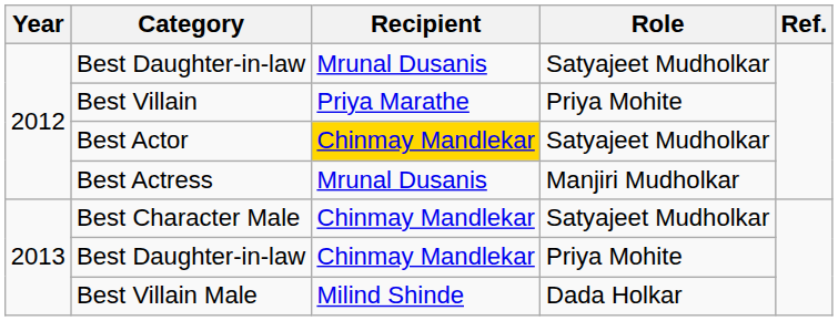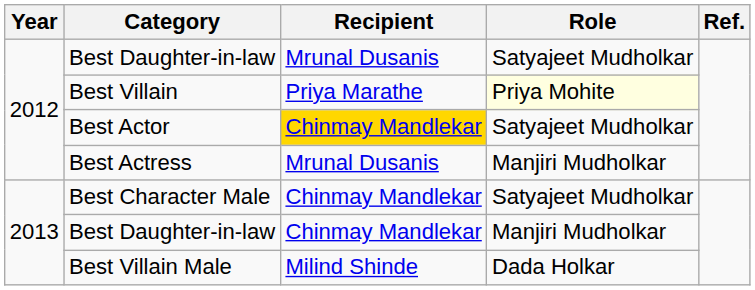Best Villain | Role: no background -> lightyellow background
2013 / Best Daughter-in-law | Role: Priya Mohite -> Manjiri Mudholkar
